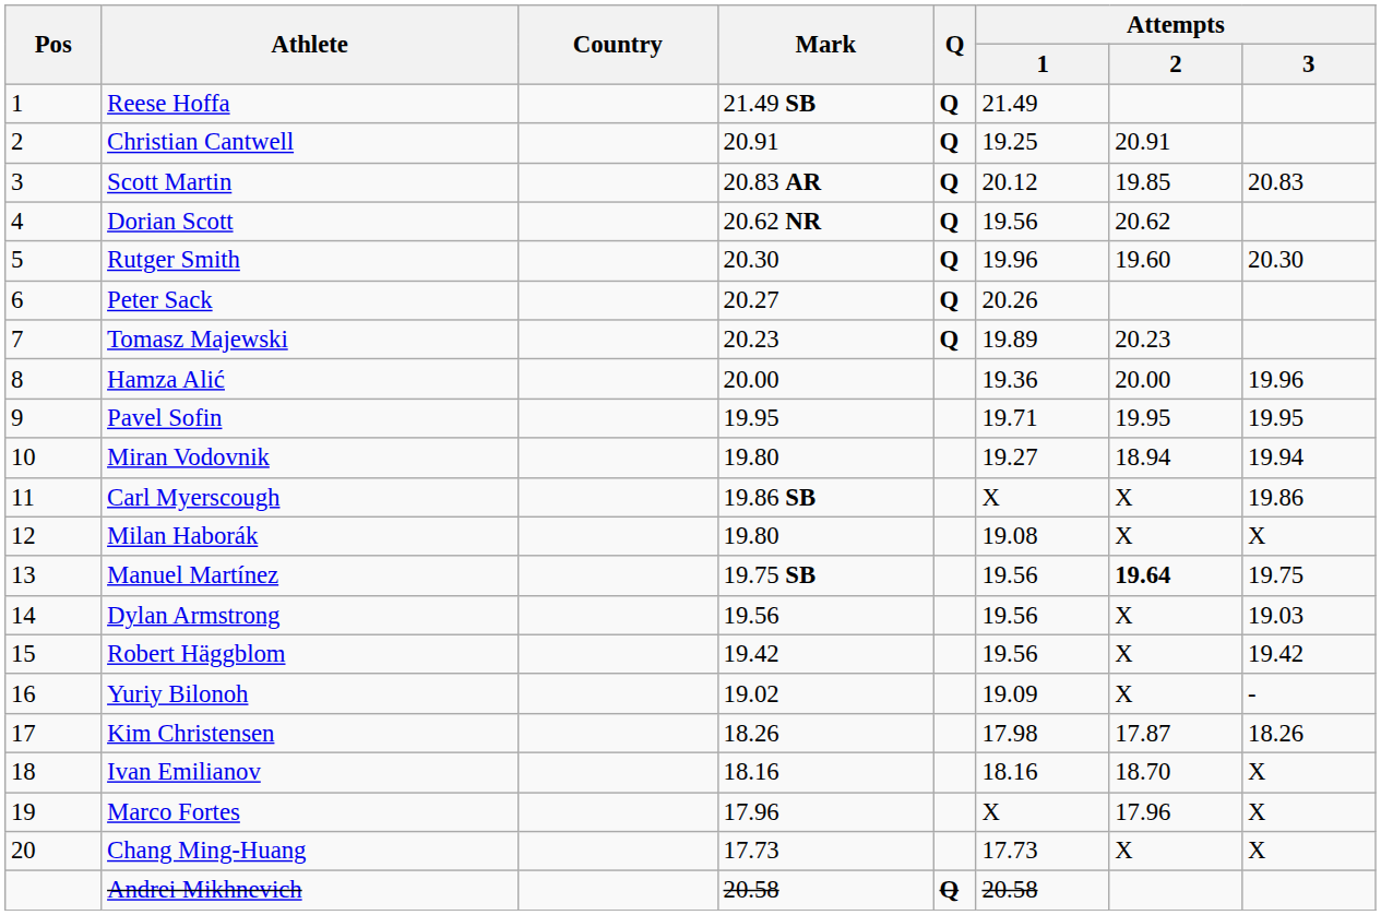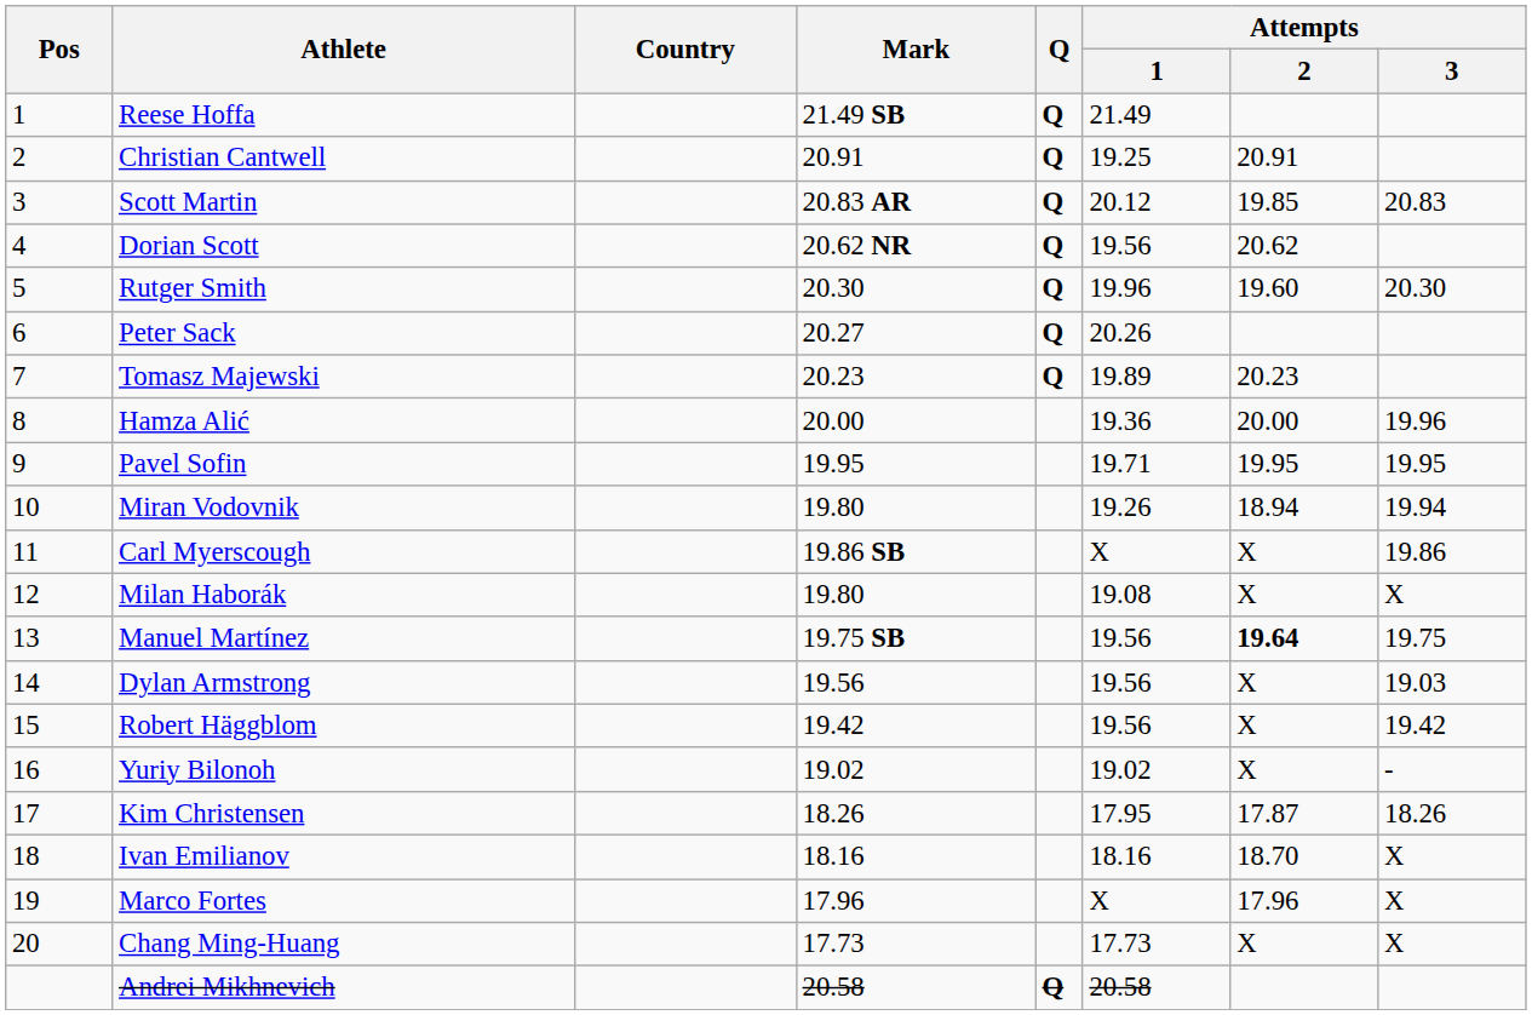Miran Vodovnik | Attempts / 1: 19.27 -> 19.26
Yuriy Bilonoh | Attempts / 1: 19.09 -> 19.02
Kim Christensen | Attempts / 1: 17.98 -> 17.95
